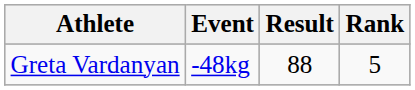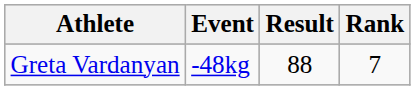Greta Vardanyan | Rank: 5 -> 7
